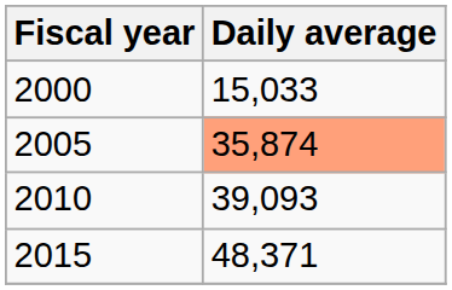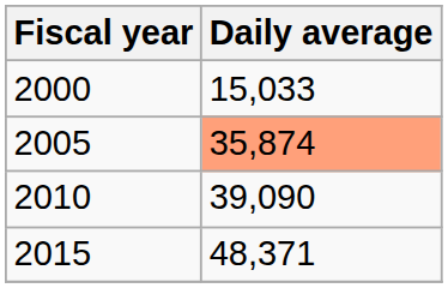2010 | Daily average: 39,093 -> 39,090
